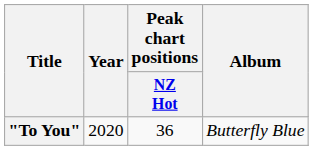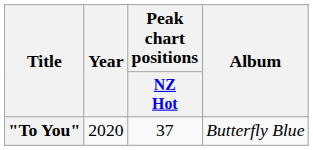"To You" | Peak chart positions / NZ Hot: 36 -> 37
